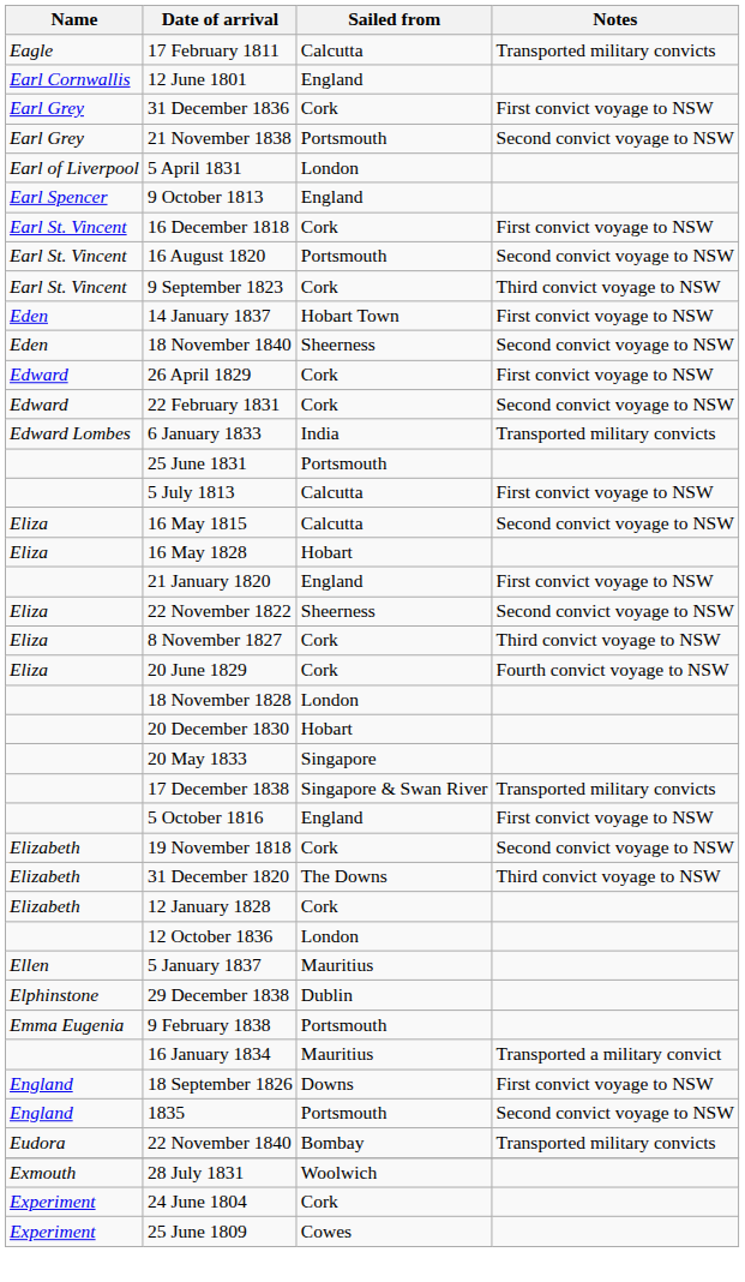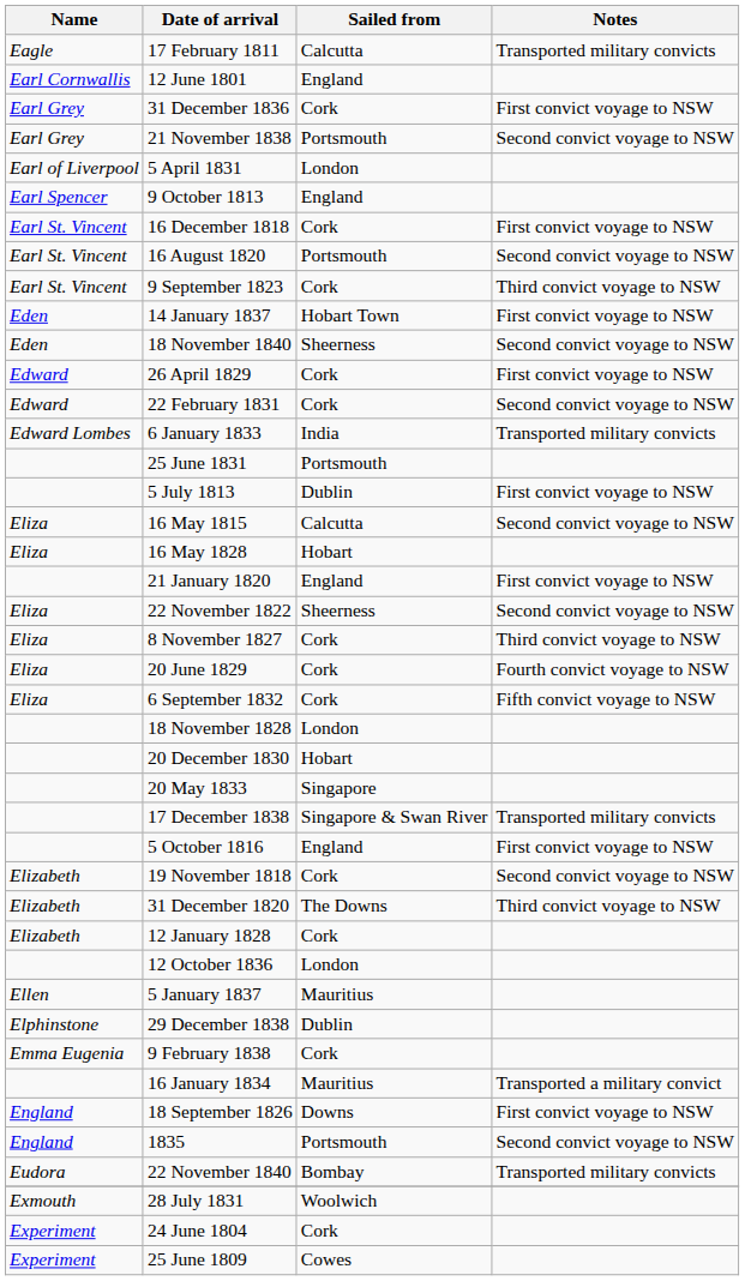5 July 1813 | Sailed from: Calcutta -> Dublin
+ row: Eliza | 6 September 1832 | Cork | Fifth convict voyage to NSW
9 February 1838 | Sailed from: Portsmouth -> Cork
